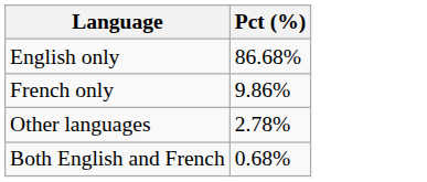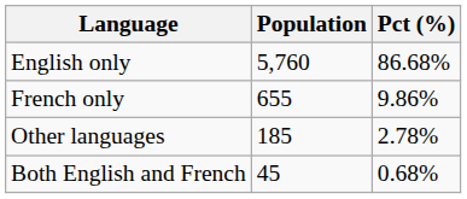+ column: Population | 5,760 | 655 | 185 | 45
